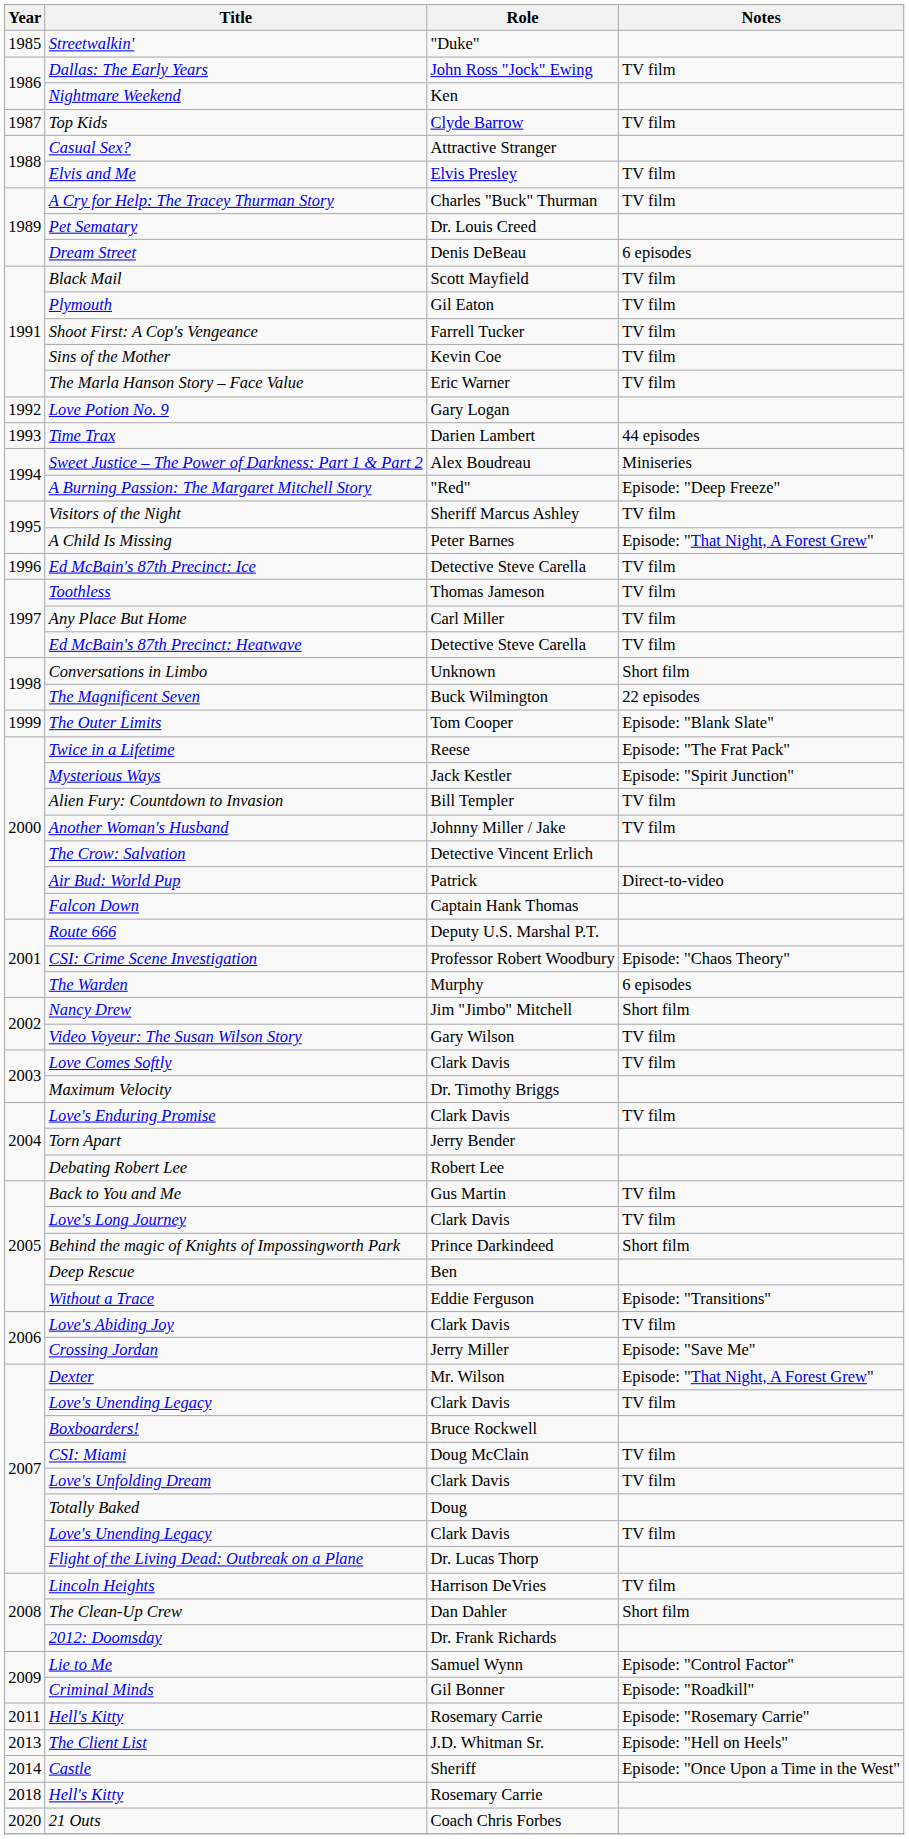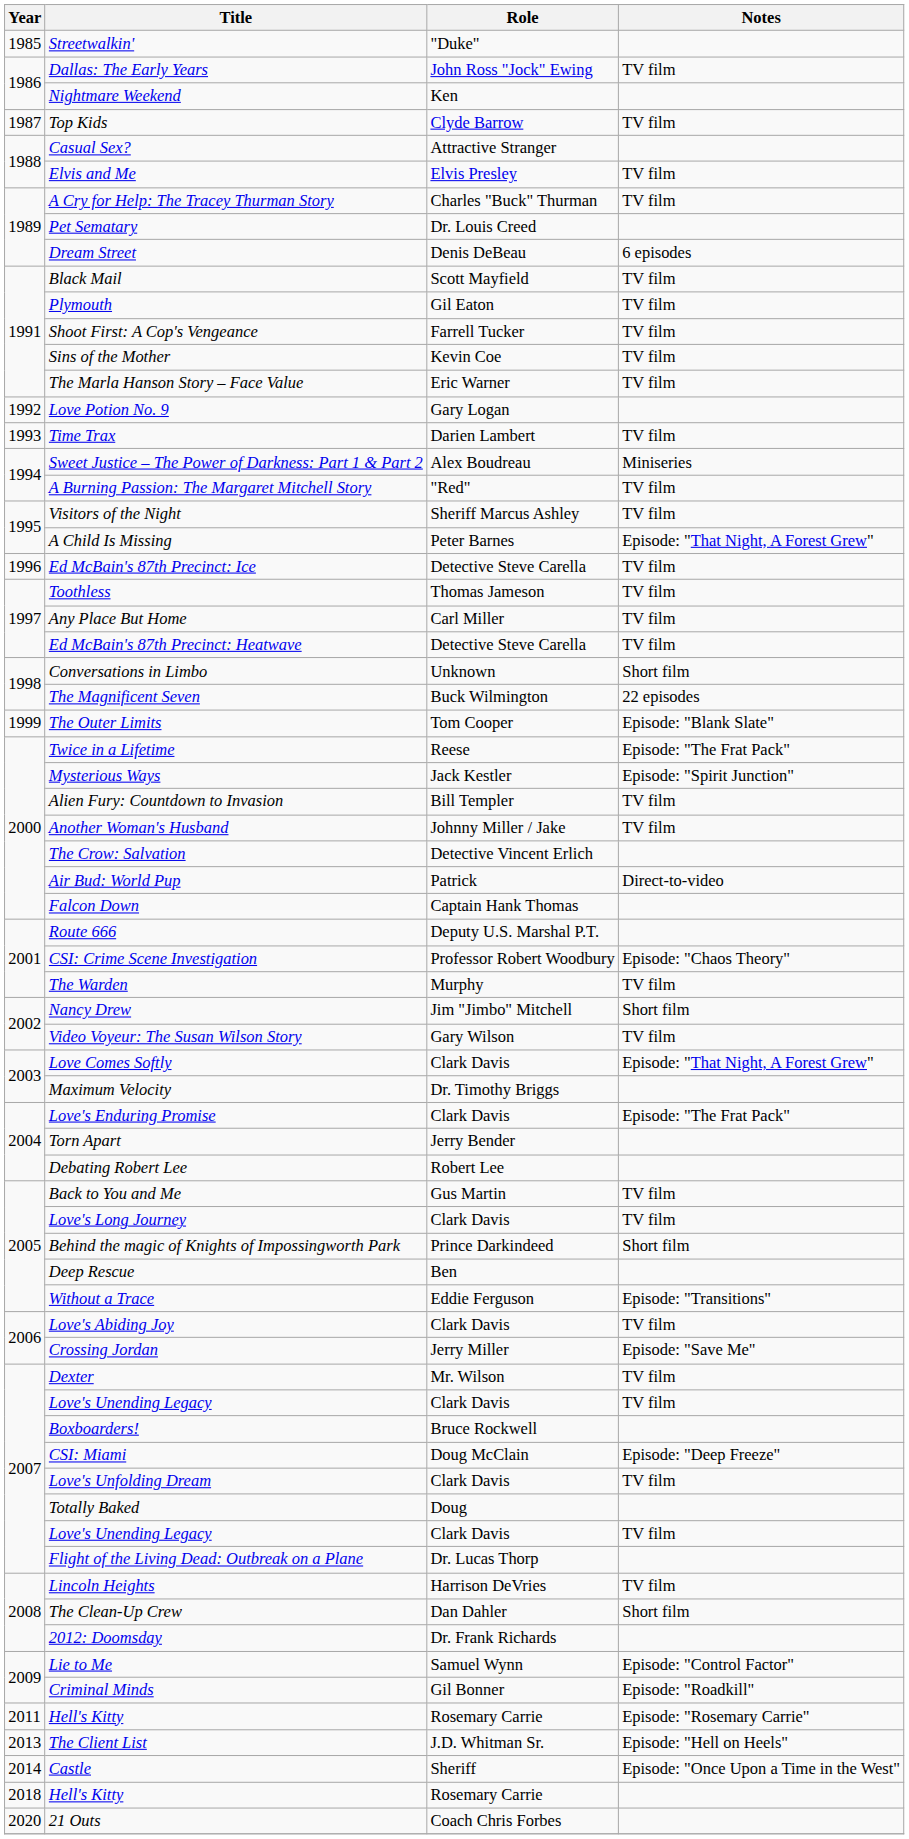Time Trax | Notes: 44 episodes -> TV film
A Burning Passion: The Margaret Mitchell Story | Notes: Episode: "Deep Freeze" -> TV film
The Warden | Notes: 6 episodes -> TV film
Love Comes Softly | Notes: TV film -> Episode: "That Night, A Forest Grew"
Love's Enduring Promise | Notes: TV film -> Episode: "The Frat Pack"
Dexter | Notes: Episode: "That Night, A Forest Grew" -> TV film
CSI: Miami | Notes: TV film -> Episode: "Deep Freeze"
